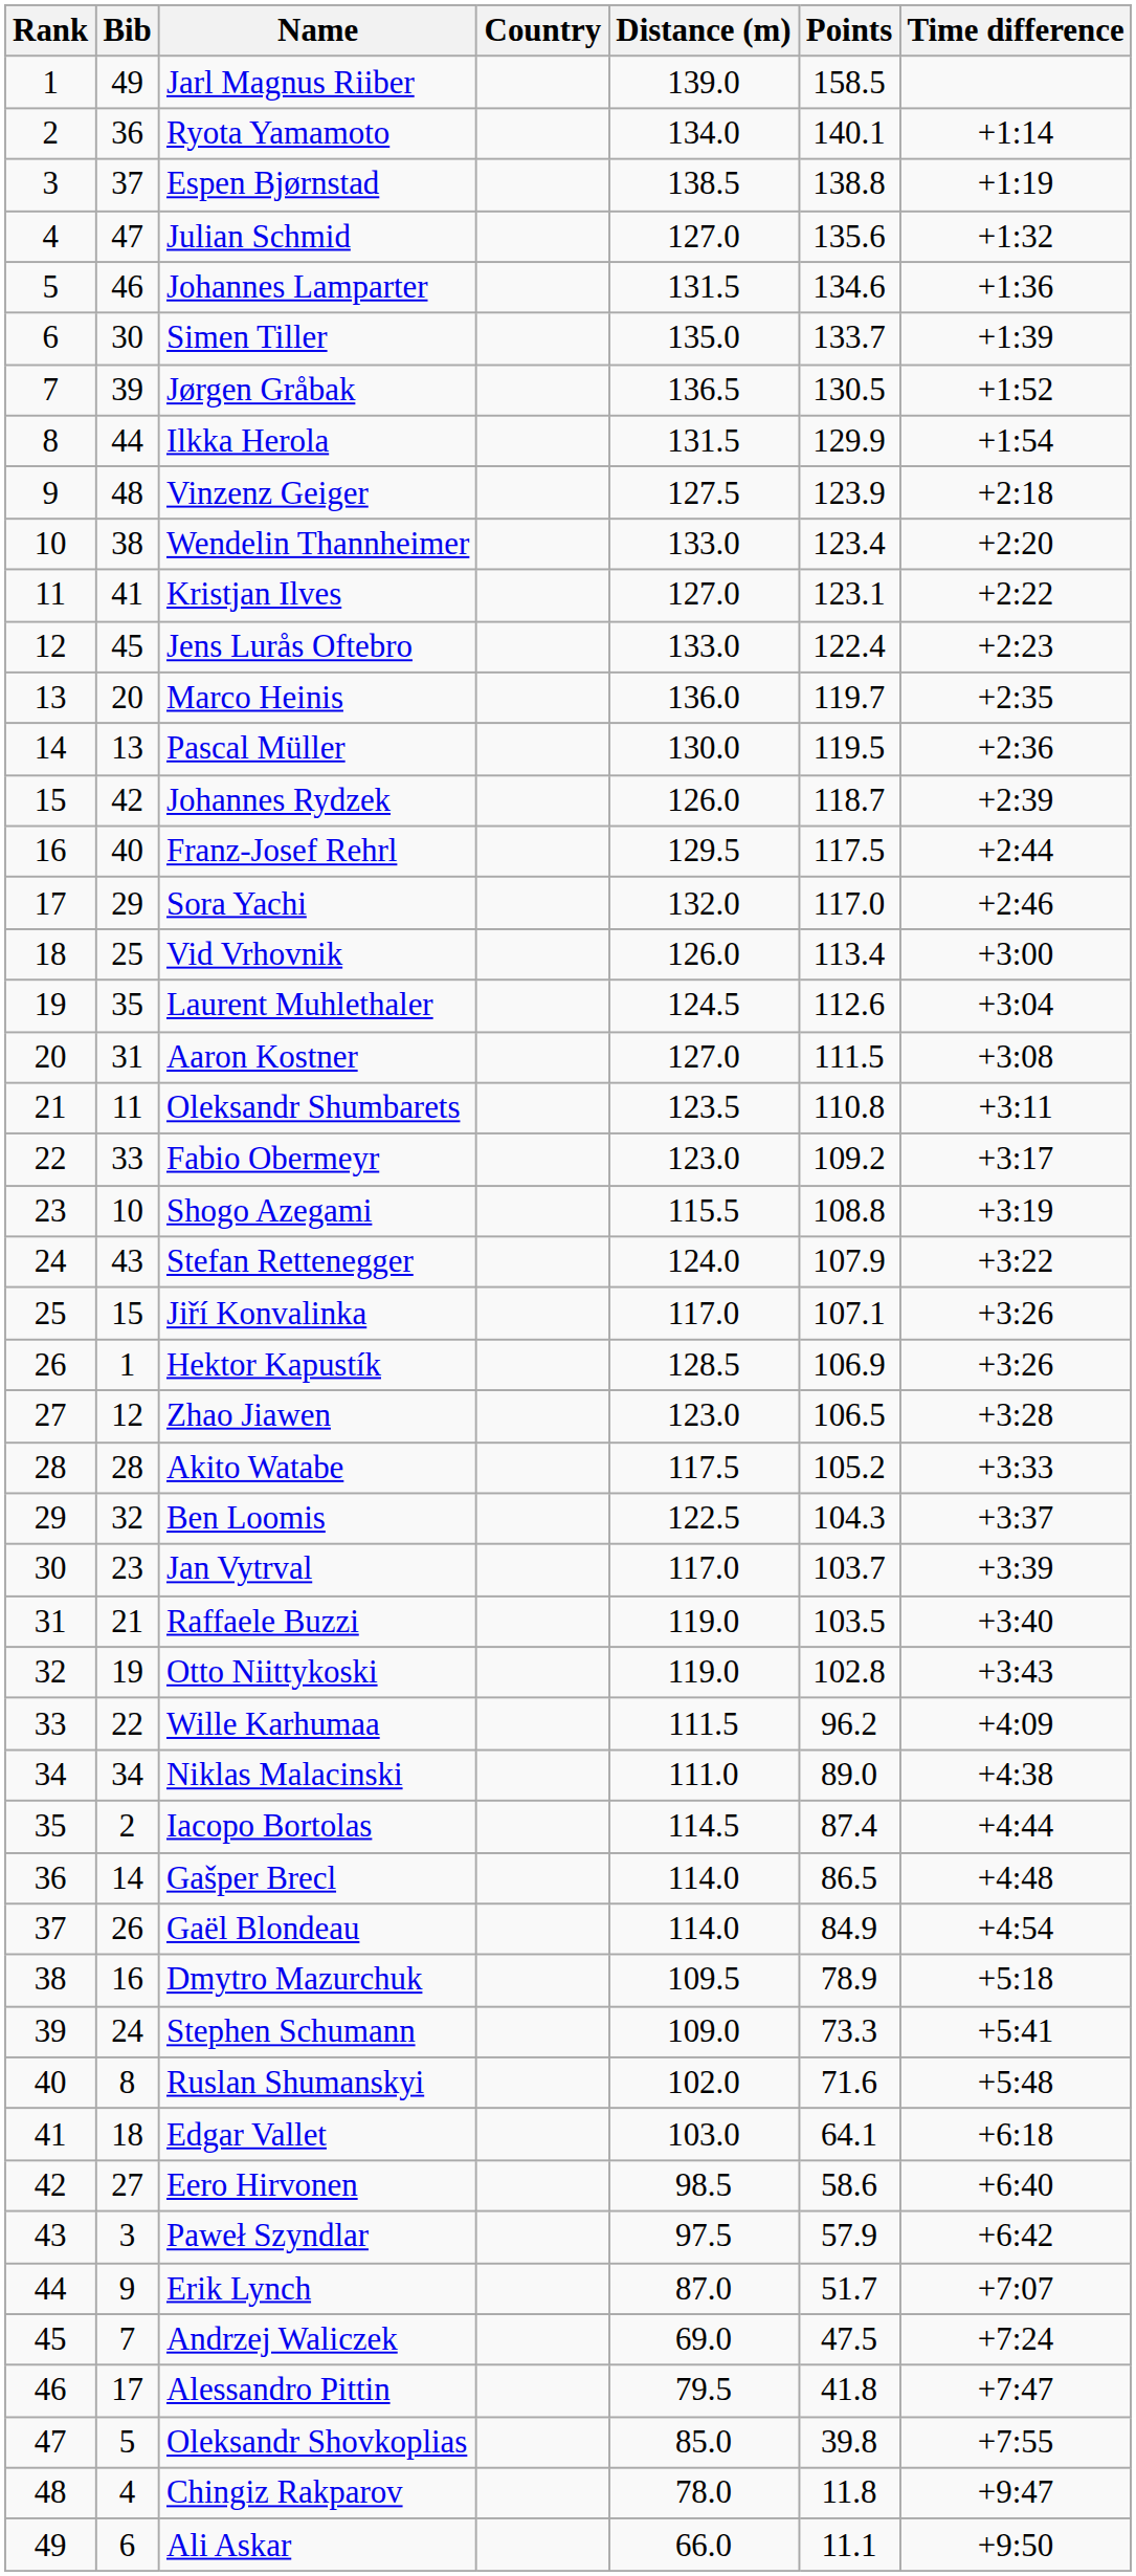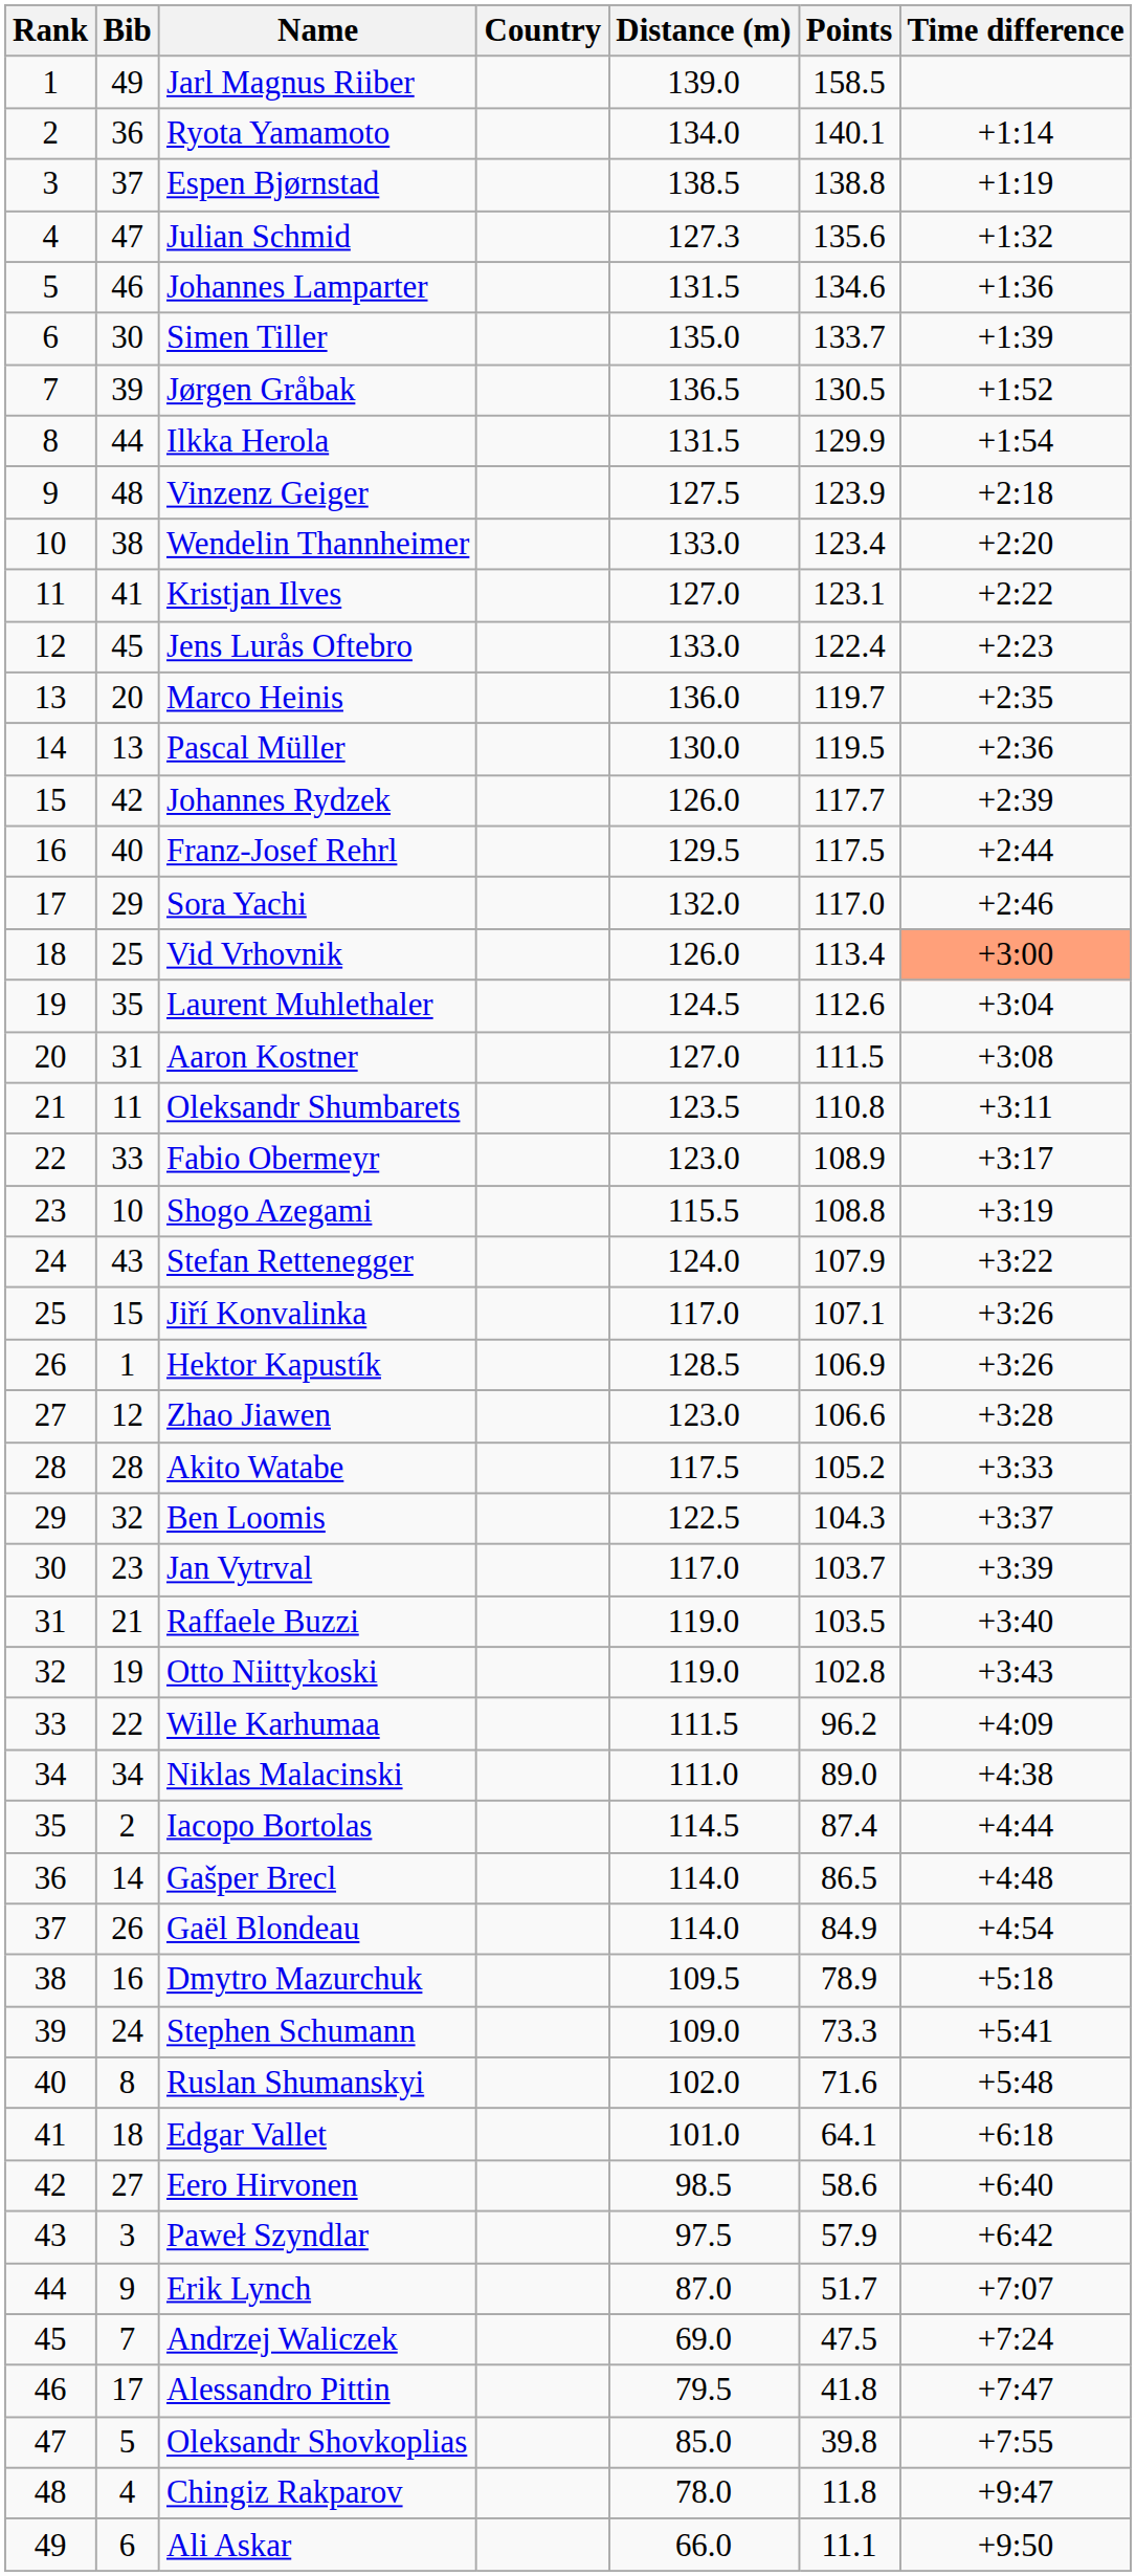Julian Schmid | Distance (m): 127.0 -> 127.3
Johannes Rydzek | Points: 118.7 -> 117.7
Vid Vrhovnik | Time difference: no background -> lightsalmon background
Fabio Obermeyr | Points: 109.2 -> 108.9
Zhao Jiawen | Points: 106.5 -> 106.6
Edgar Vallet | Distance (m): 103.0 -> 101.0
